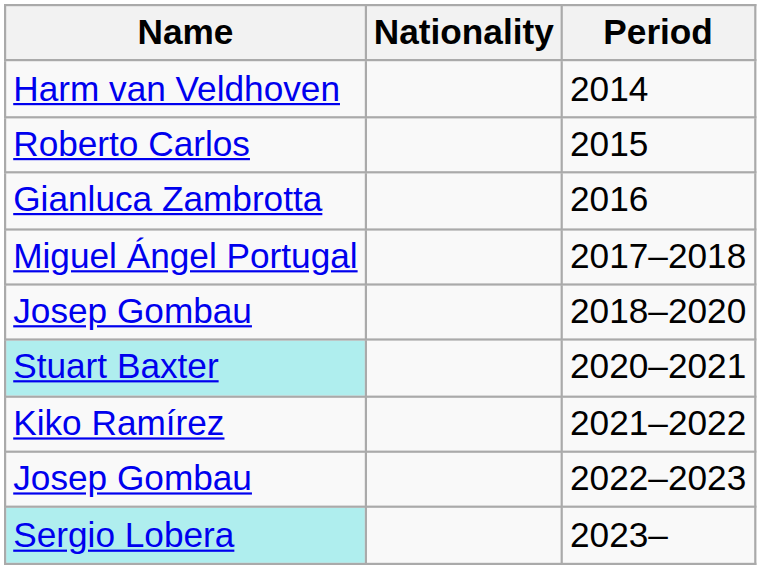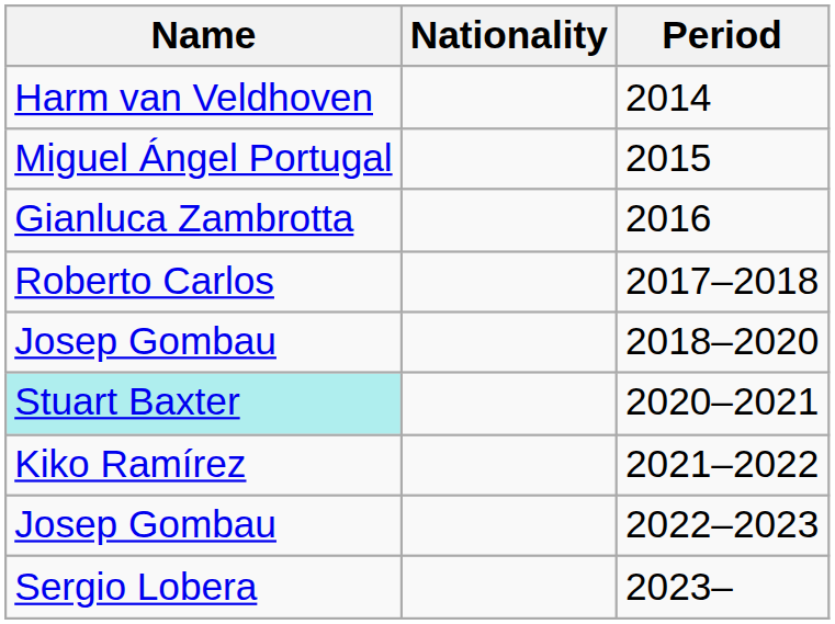2015 | Name: Roberto Carlos -> Miguel Ángel Portugal
2017–2018 | Name: Miguel Ángel Portugal -> Roberto Carlos
2023– | Name: paleturquoise background -> no background
